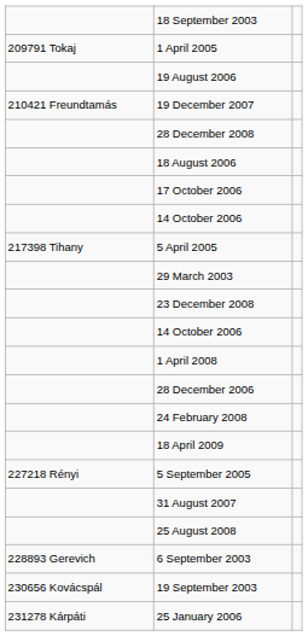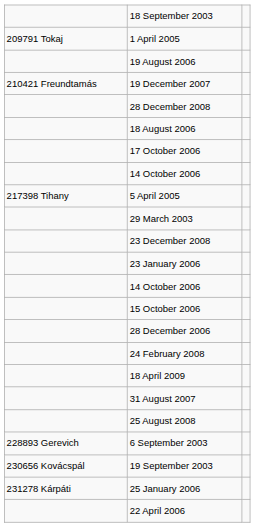+ row: 23 January 2006
+ row: 15 October 2006
- row: 1 April 2008
- row: 227218 Rényi | 5 September 2005
+ row: 22 April 2006
